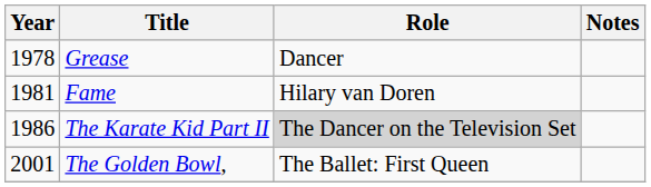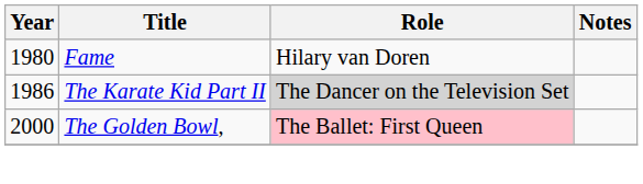- row: 1978 | Grease | Dancer
Fame | Year: 1981 -> 1980
The Golden Bowl, | Year: 2001 -> 2000
The Golden Bowl, | Role: no background -> pink background
